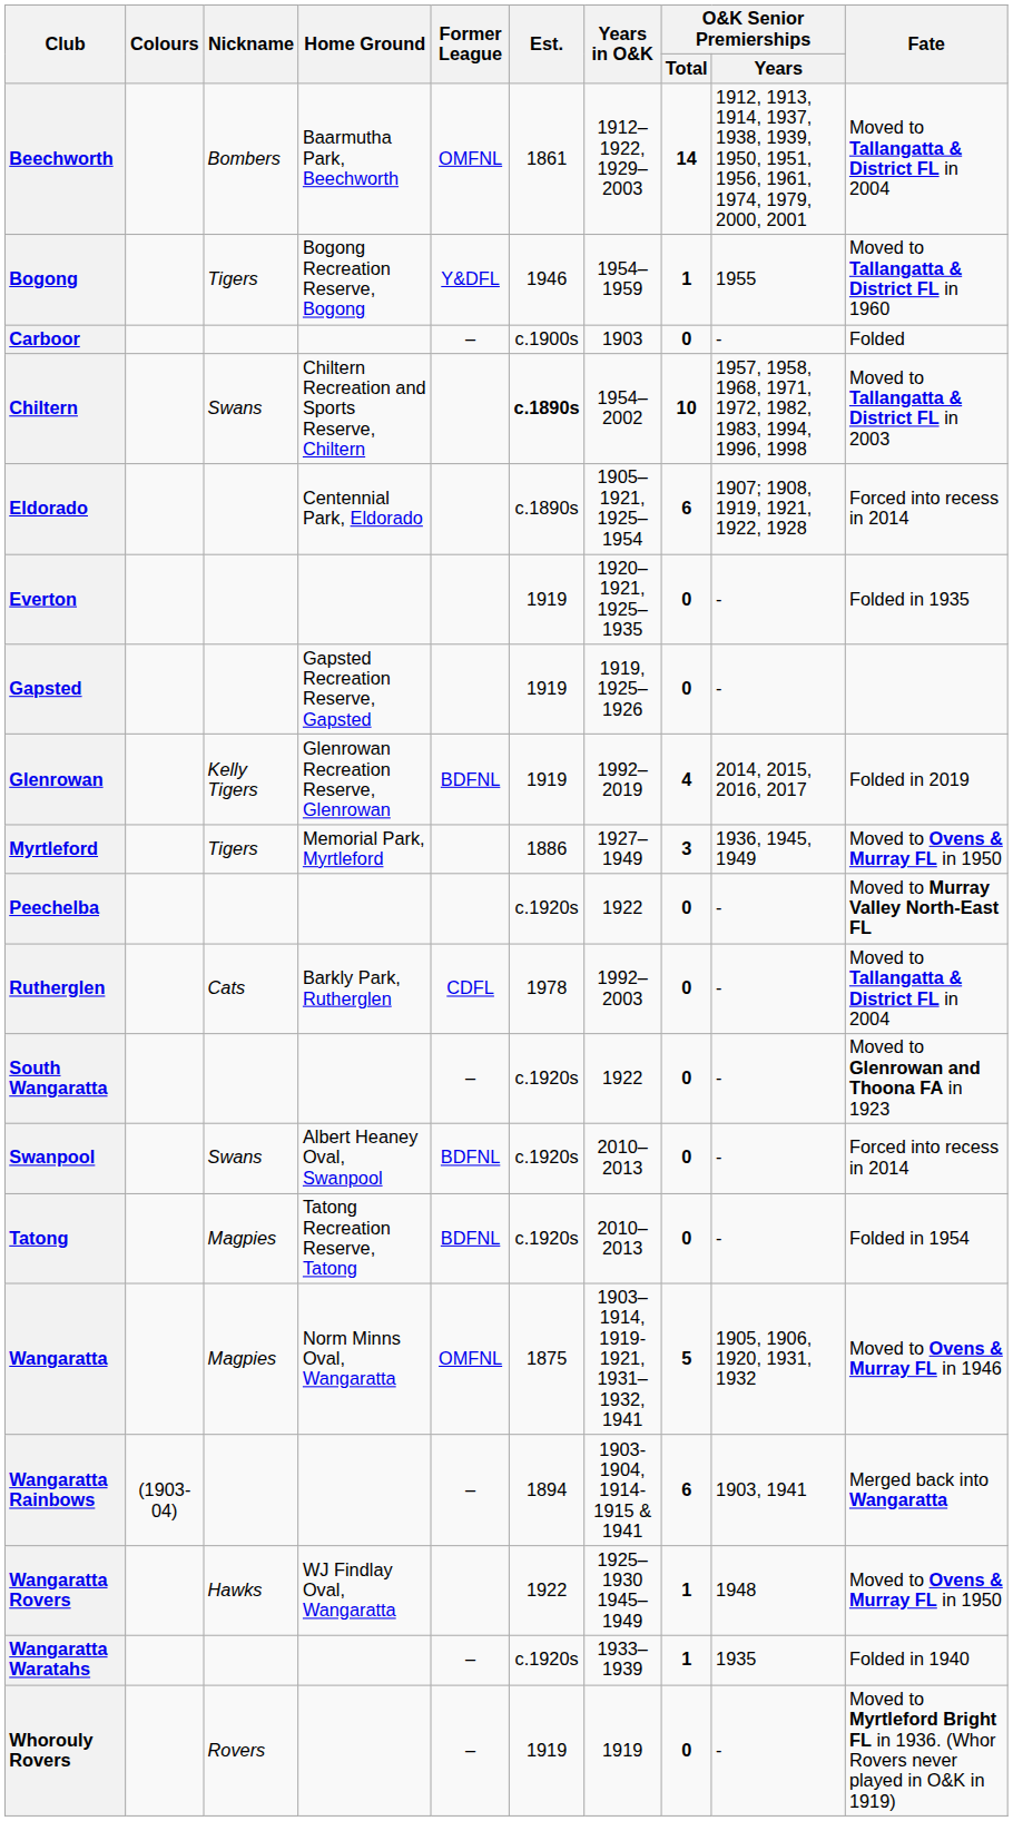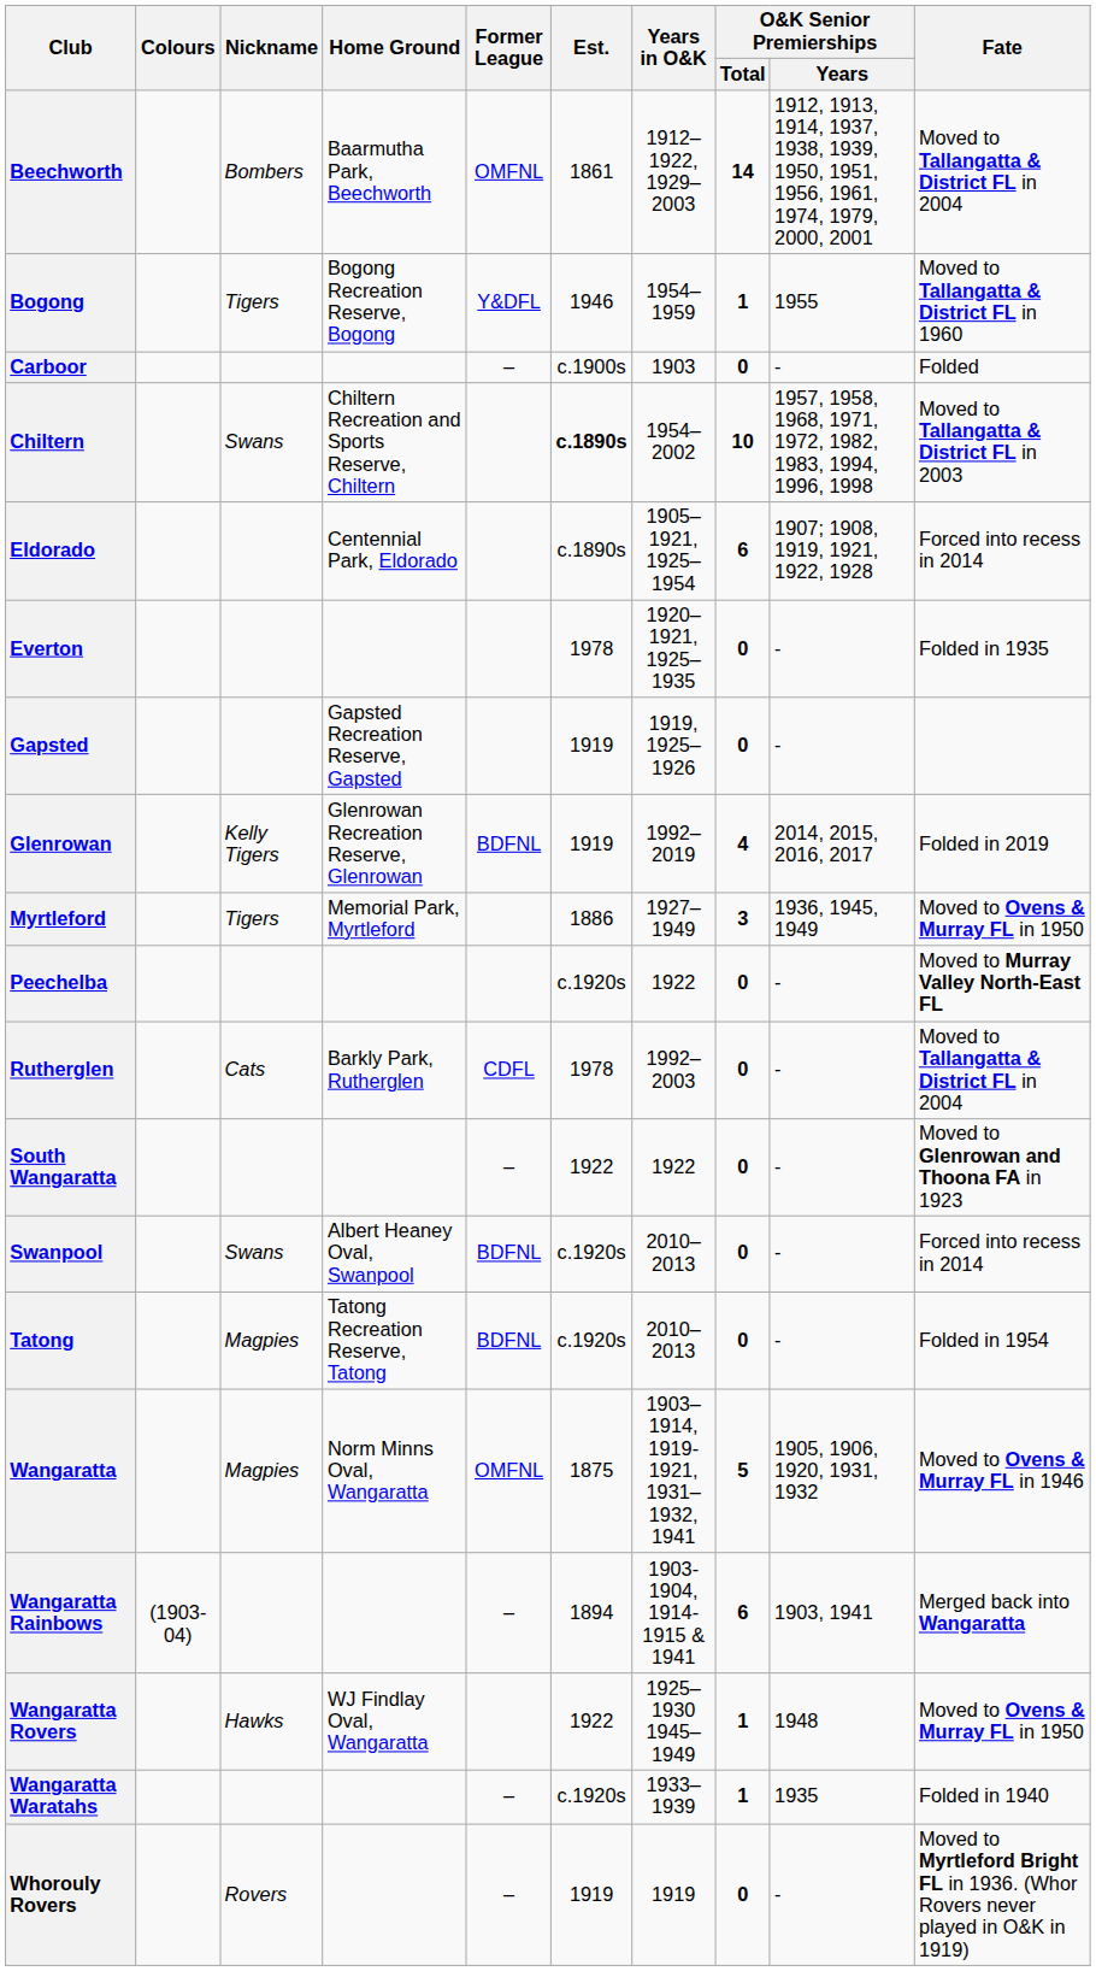Everton | Est.: 1919 -> 1978
South Wangaratta | Est.: c.1920s -> 1922
